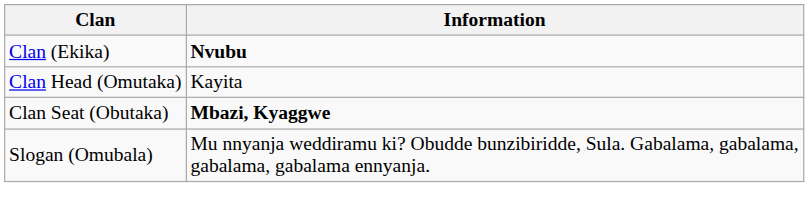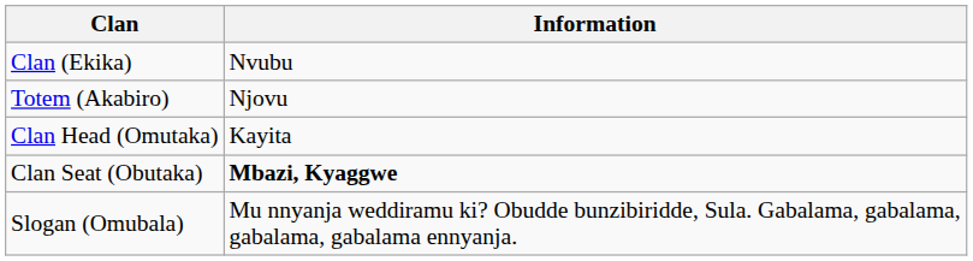Clan (Ekika) | Information: bold -> normal
+ row: Totem (Akabiro) | Njovu
